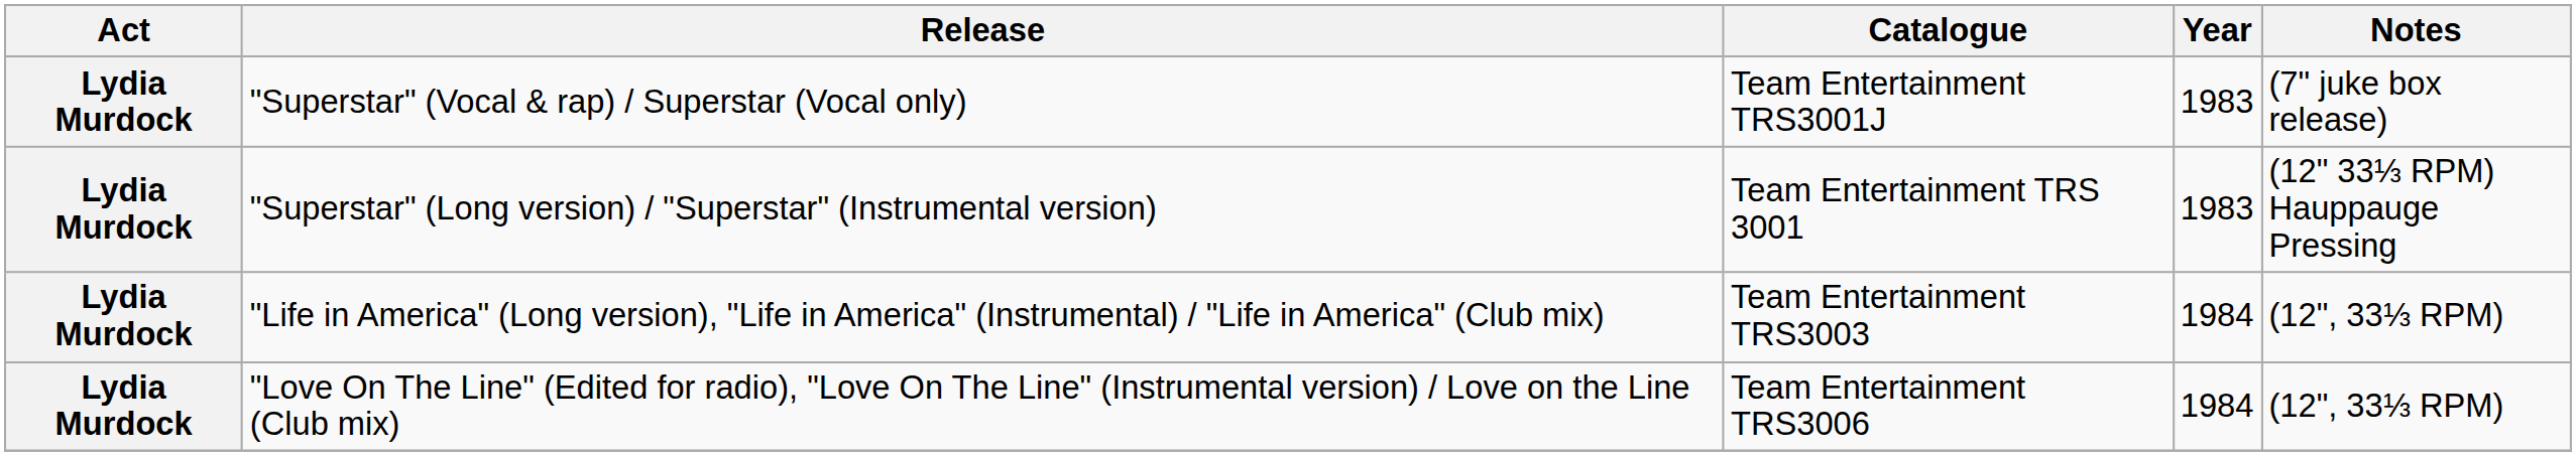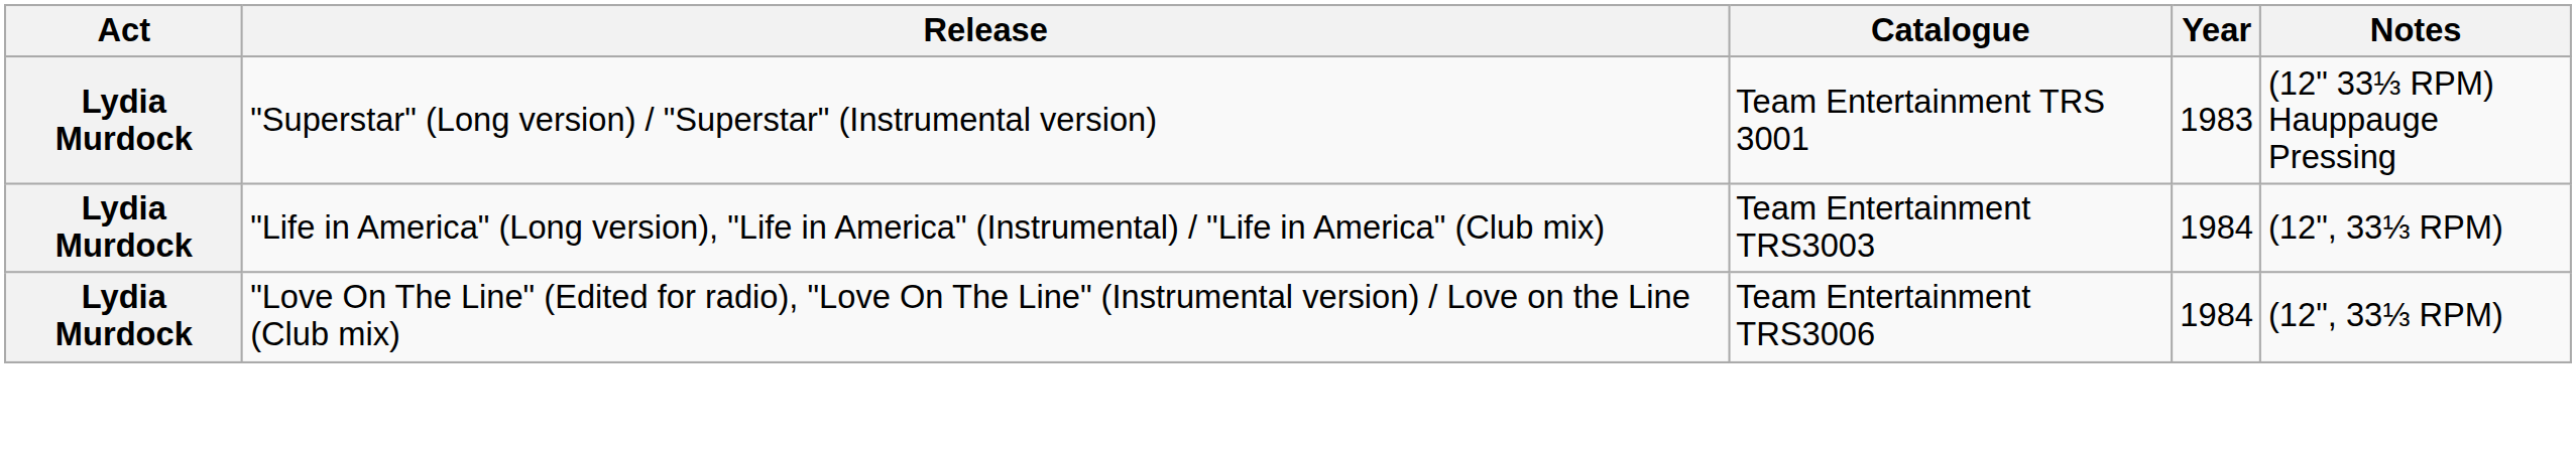- row: Lydia Murdock | "Superstar" (Vocal & rap) / Superstar (Vocal only) | Team Entertainment TRS3001J | 1983 | (7" juke box release)
